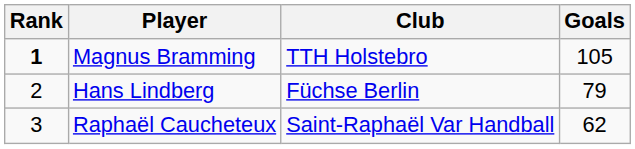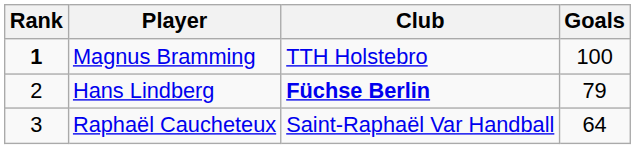Magnus Bramming | Goals: 105 -> 100
Hans Lindberg | Club: normal -> bold
Raphaël Caucheteux | Goals: 62 -> 64
